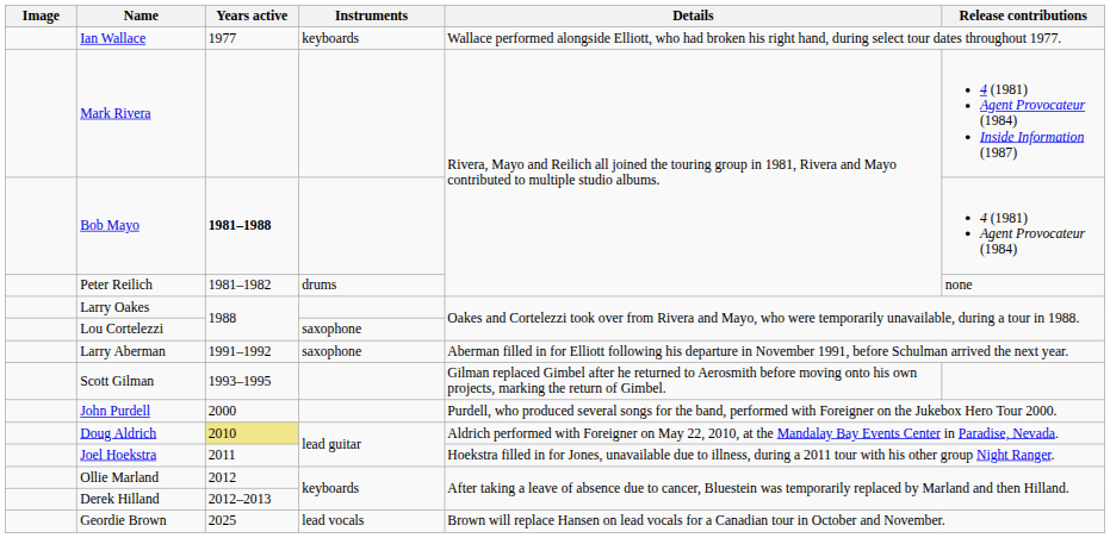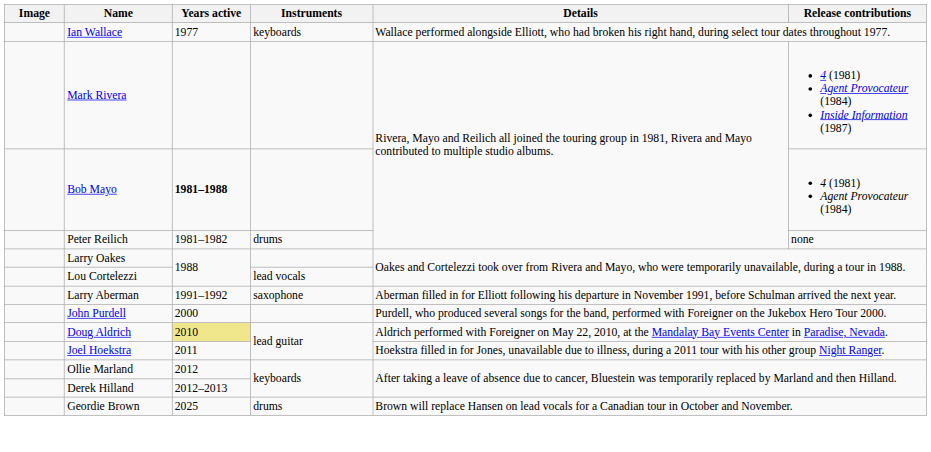Lou Cortelezzi | Instruments: saxophone -> lead vocals
- row: Scott Gilman | 1993–1995 | Gilman replaced Gimbel after he returned to Aerosmith before moving onto his own projects, marking the return of Gimbel.
Geordie Brown | Instruments: lead vocals -> drums
